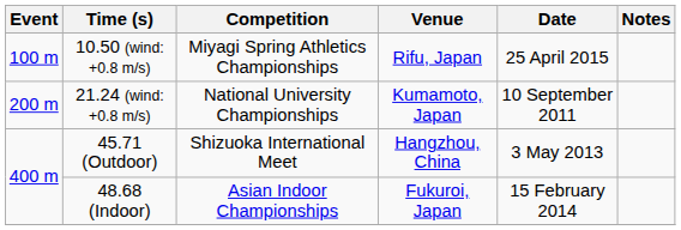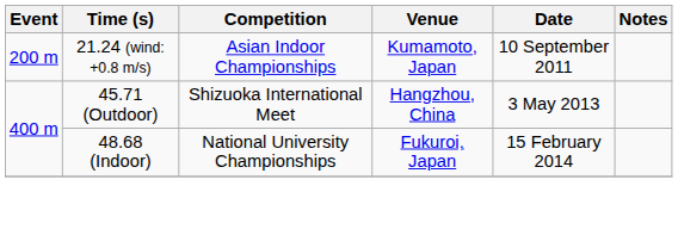- row: 100 m | 10.50 (wind: +0.8 m/s) | Miyagi Spring Athletics Championships | Rifu, Japan | 25 April 2015
21.24 (wind: +0.8 m/s) | Competition: National University Championships -> Asian Indoor Championships
48.68 (Indoor) | Competition: Asian Indoor Championships -> National University Championships
